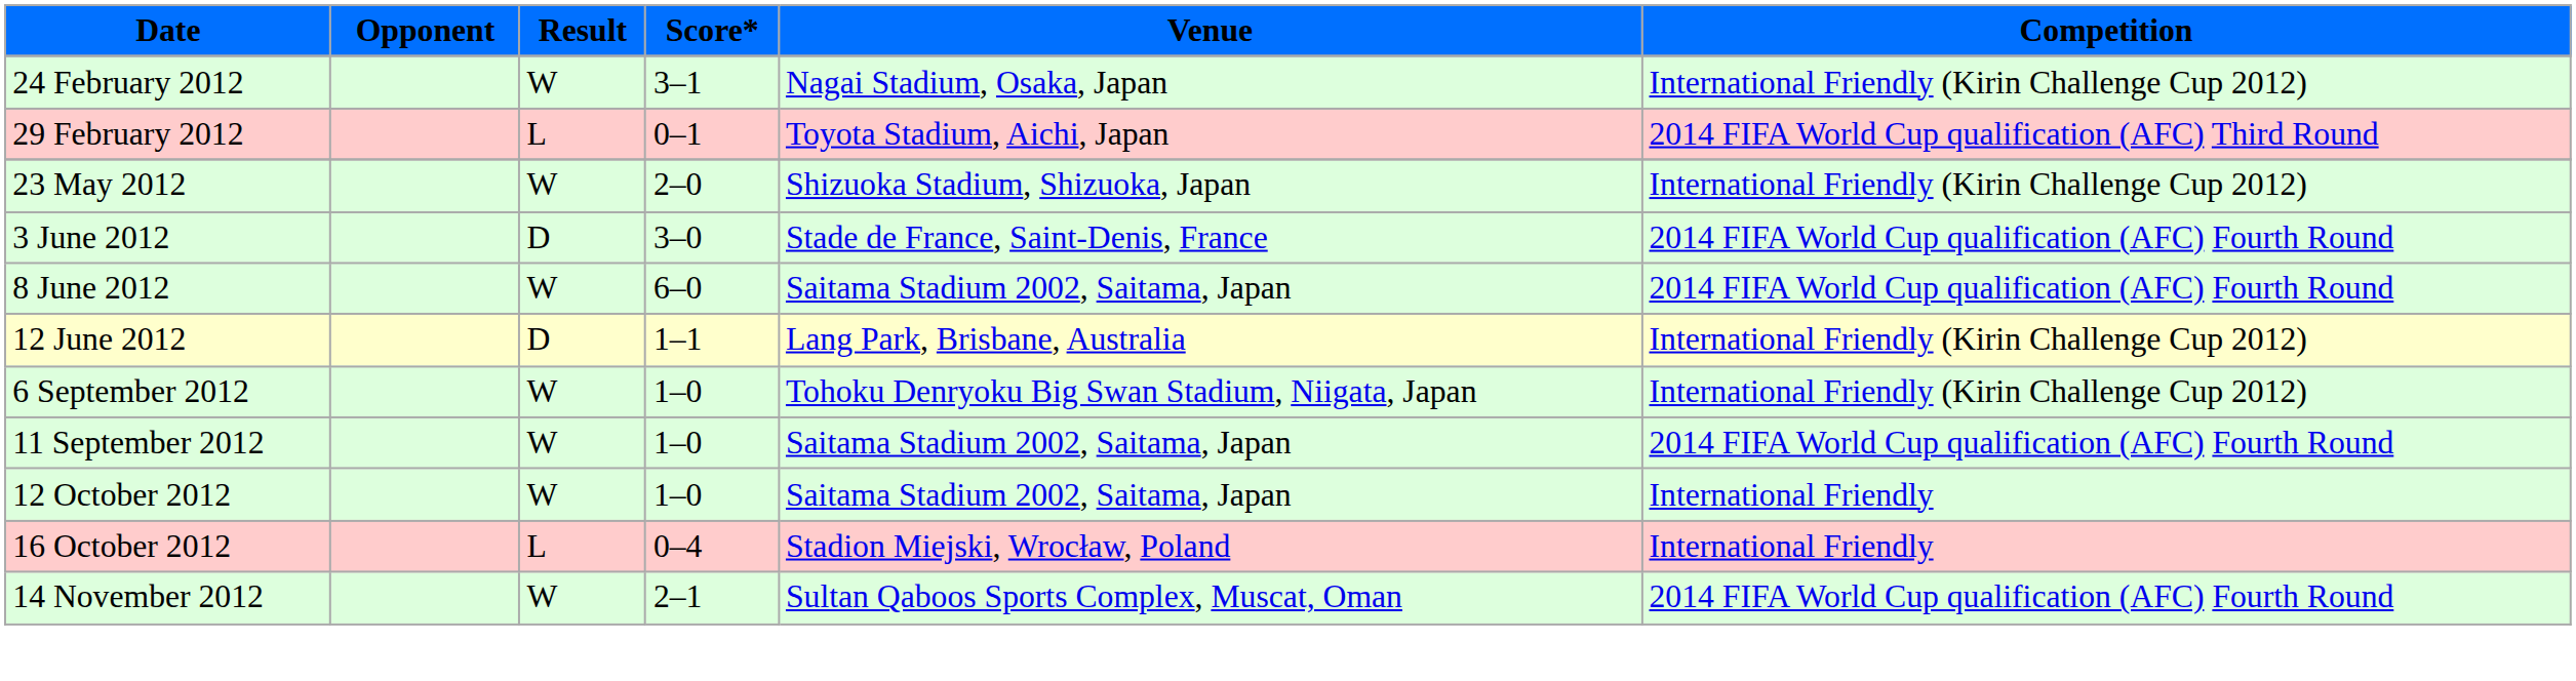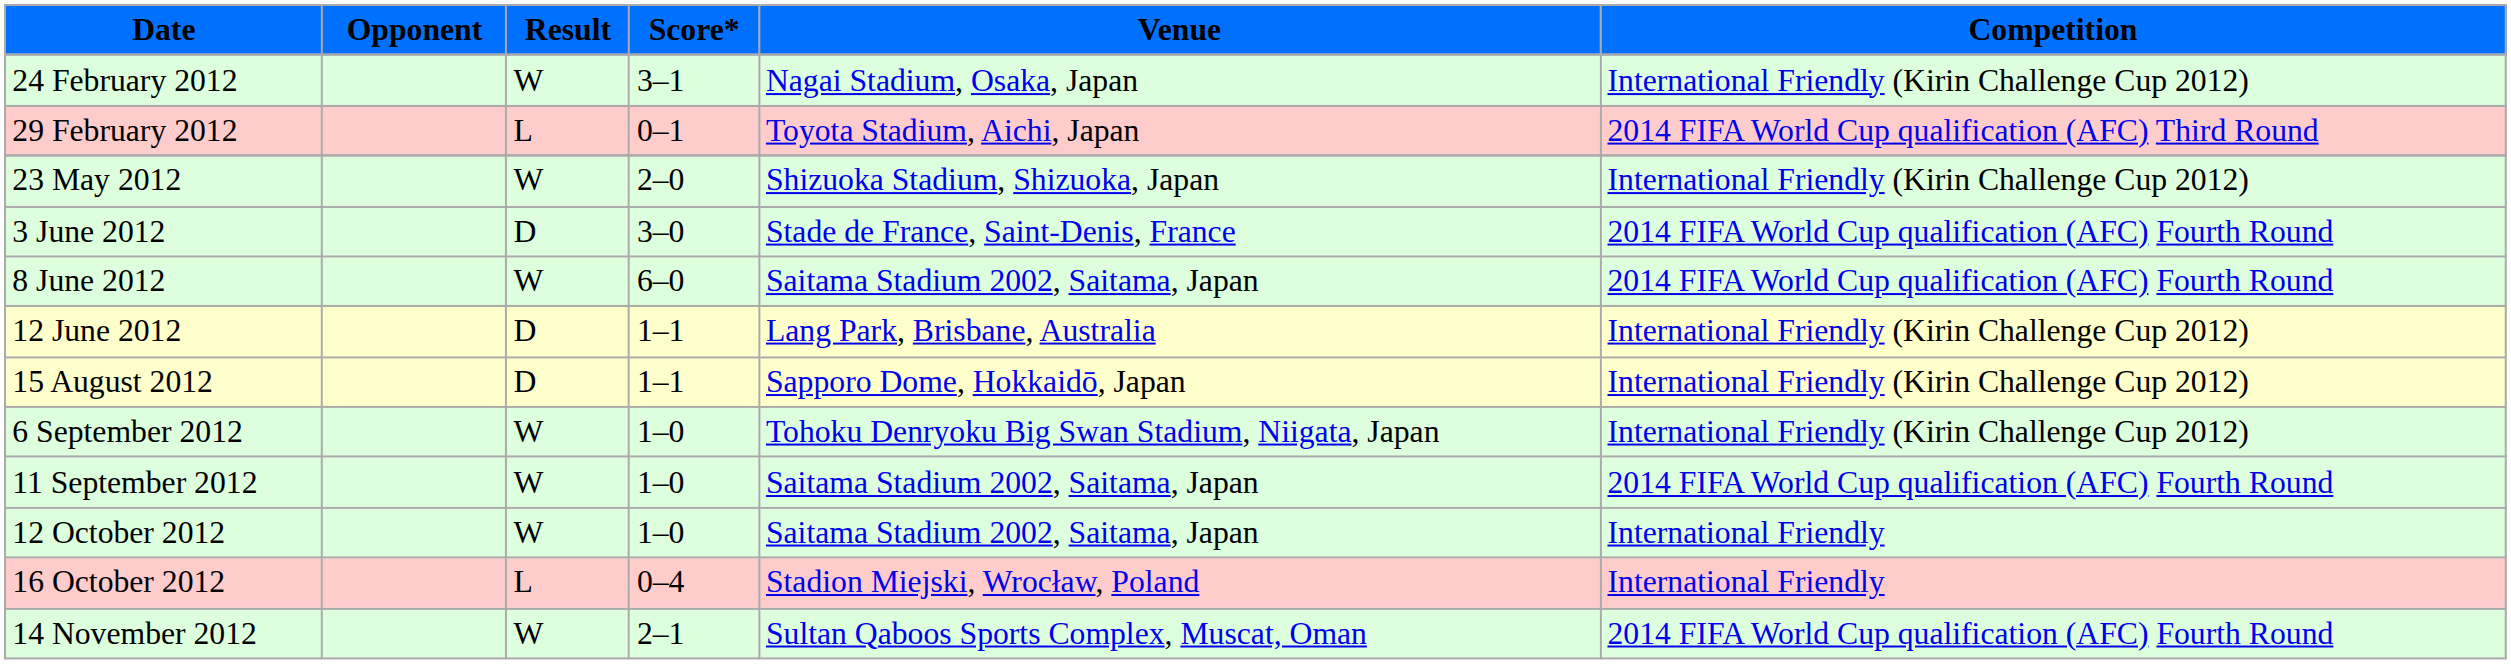+ row: 15 August 2012 | D | 1–1 | Sapporo Dome, Hokkaidō, Japan | International Friendly (Kirin Challenge Cup 2012)
